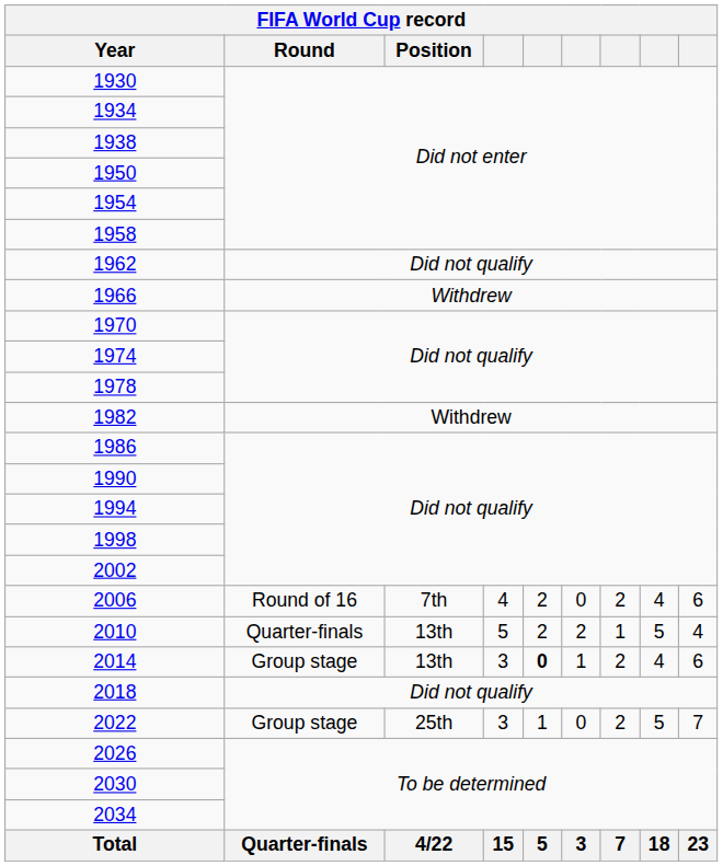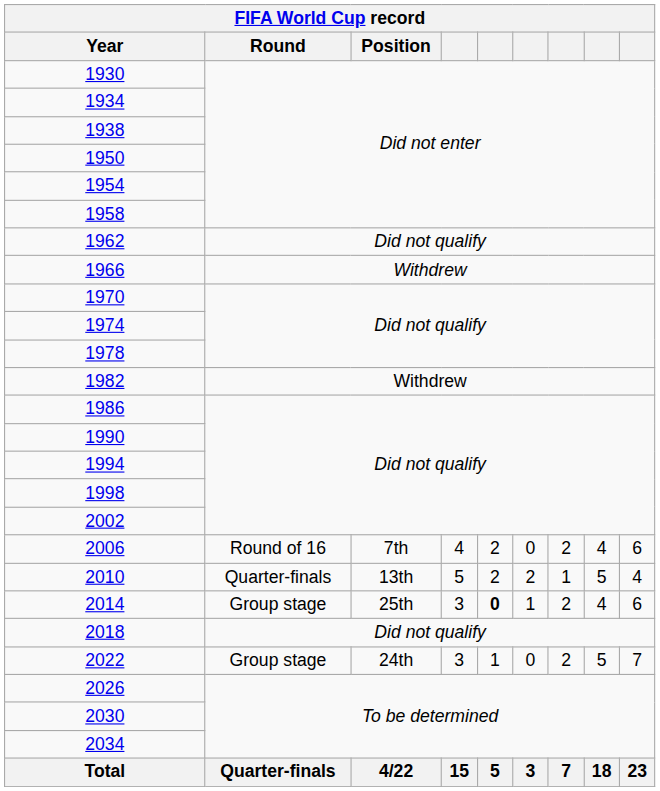2014 | FIFA World Cup record / Position: 13th -> 25th
2022 | FIFA World Cup record / Position: 25th -> 24th
